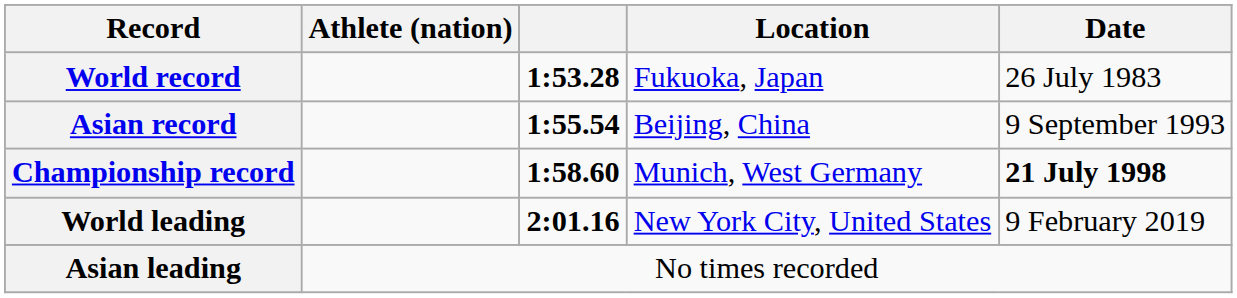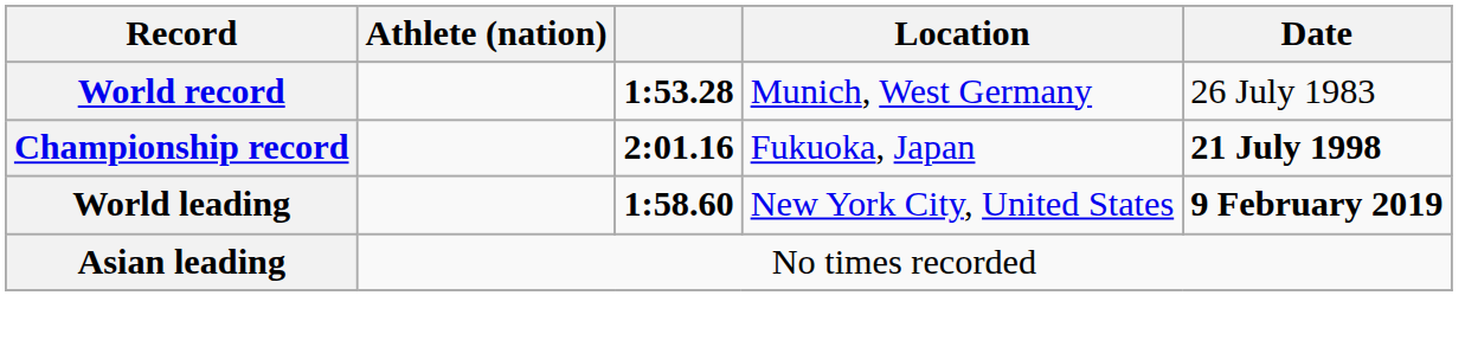World record | Location: Fukuoka, Japan -> Munich, West Germany
- row: Asian record | 1:55.54 | Beijing, China | 9 September 1993
Championship record | column 3: 1:58.60 -> 2:01.16
Championship record | Location: Munich, West Germany -> Fukuoka, Japan
World leading | column 3: 2:01.16 -> 1:58.60
World leading | Date: normal -> bold
